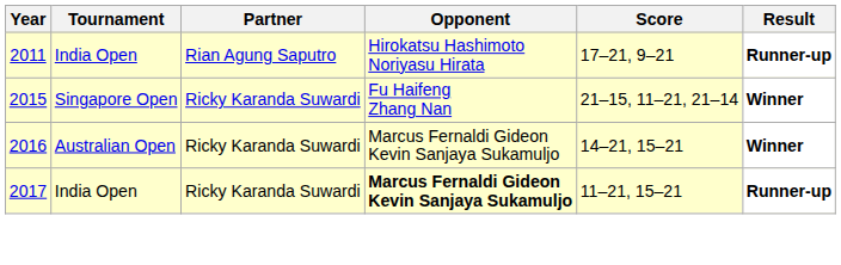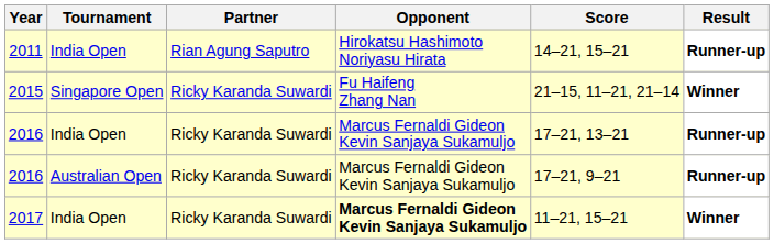2011 | Score: 17–21, 9–21 -> 14–21, 15–21
+ row: 2016 | India Open | Ricky Karanda Suwardi | Marcus Fernaldi Gideon Kevin Sanjaya Sukamuljo | 17–21, 13–21 | Runner-up
2016 / Australian Open | Score: 14–21, 15–21 -> 17–21, 9–21
2016 / Australian Open | Result: Winner -> Runner-up
2017 | Result: Runner-up -> Winner
